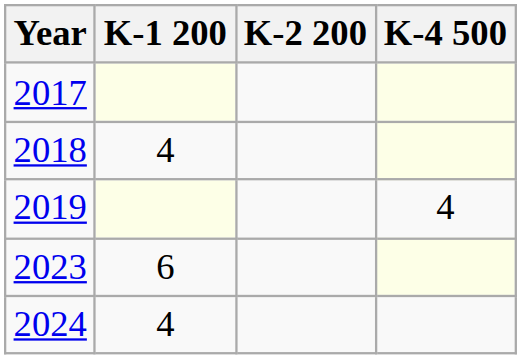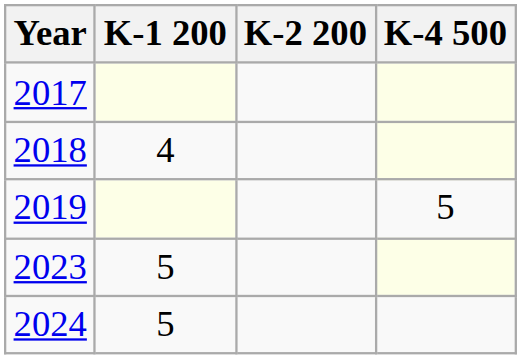2019 | K-4 500: 4 -> 5
2023 | K-1 200: 6 -> 5
2024 | K-1 200: 4 -> 5
